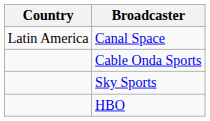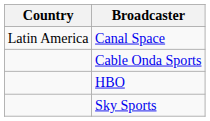rows swapped: Sky Sports <-> HBO
